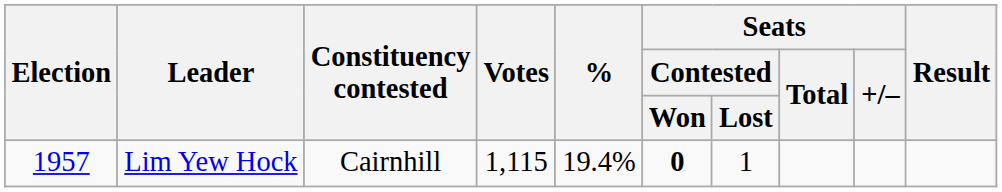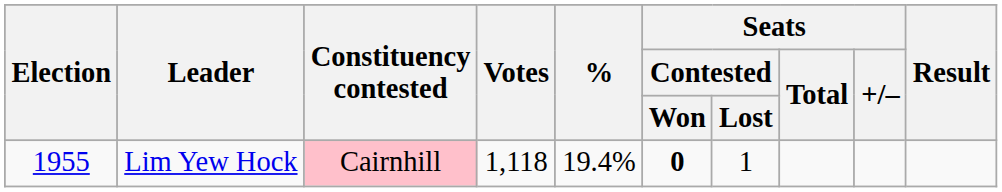Lim Yew Hock | Election: 1957 -> 1955
Lim Yew Hock | Constituency contested: no background -> pink background
Lim Yew Hock | Votes: 1,115 -> 1,118
